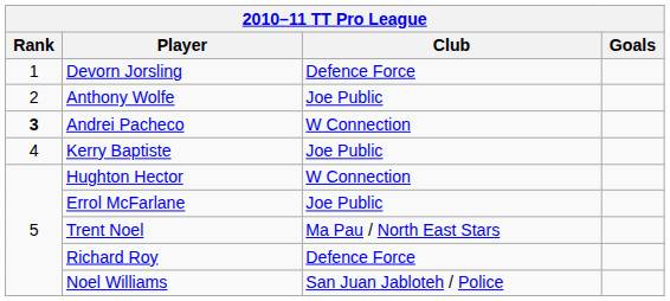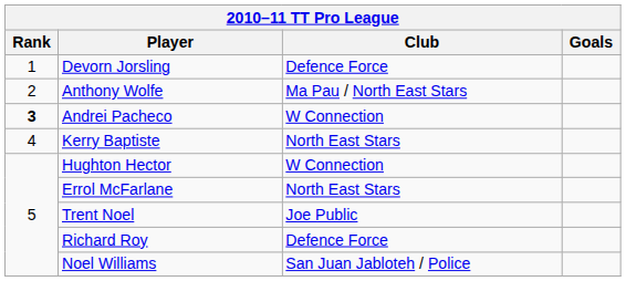Anthony Wolfe | Club: Joe Public -> Ma Pau / North East Stars
Kerry Baptiste | Club: Joe Public -> North East Stars
Errol McFarlane | Club: Joe Public -> North East Stars
Trent Noel | Club: Ma Pau / North East Stars -> Joe Public
